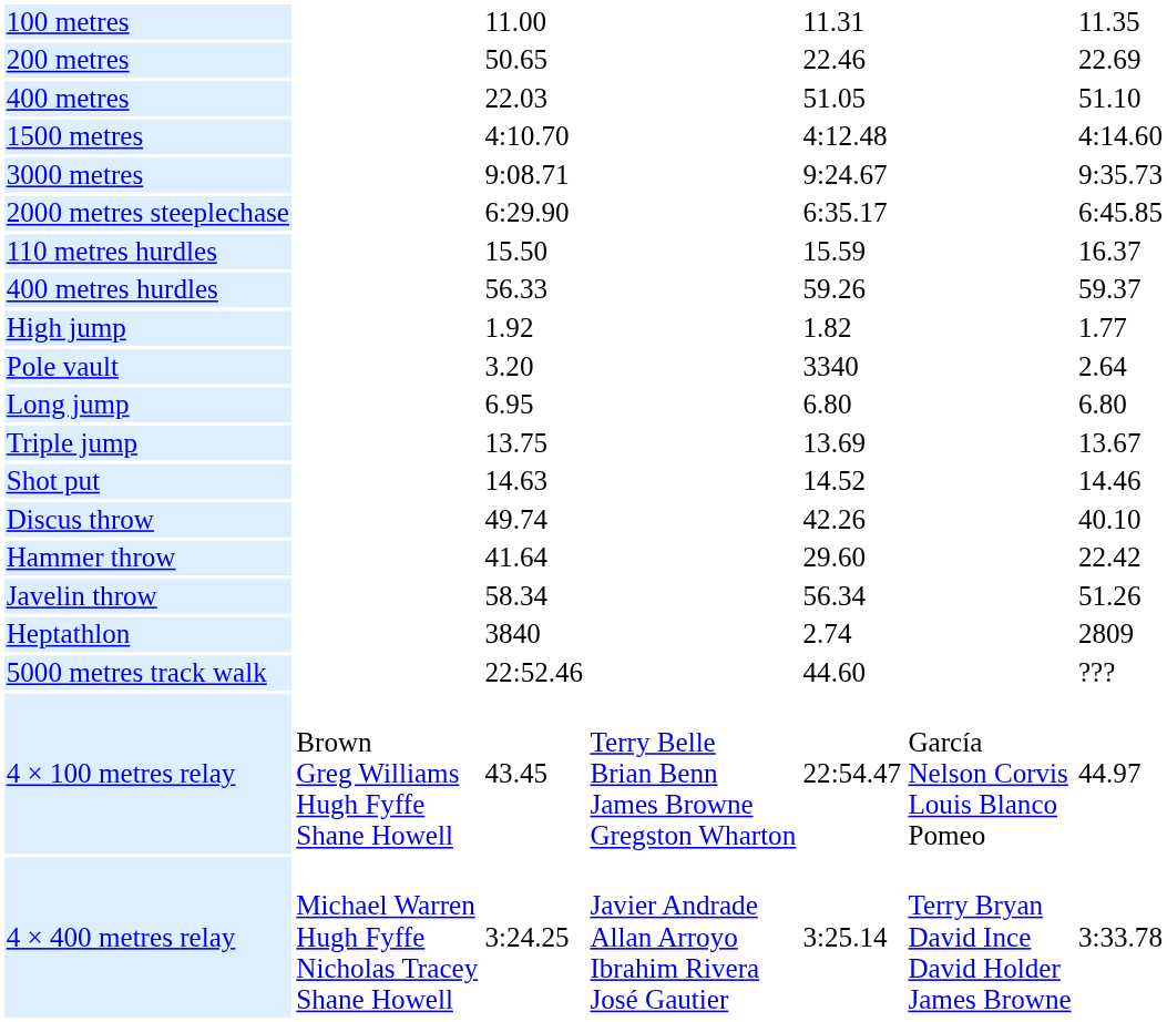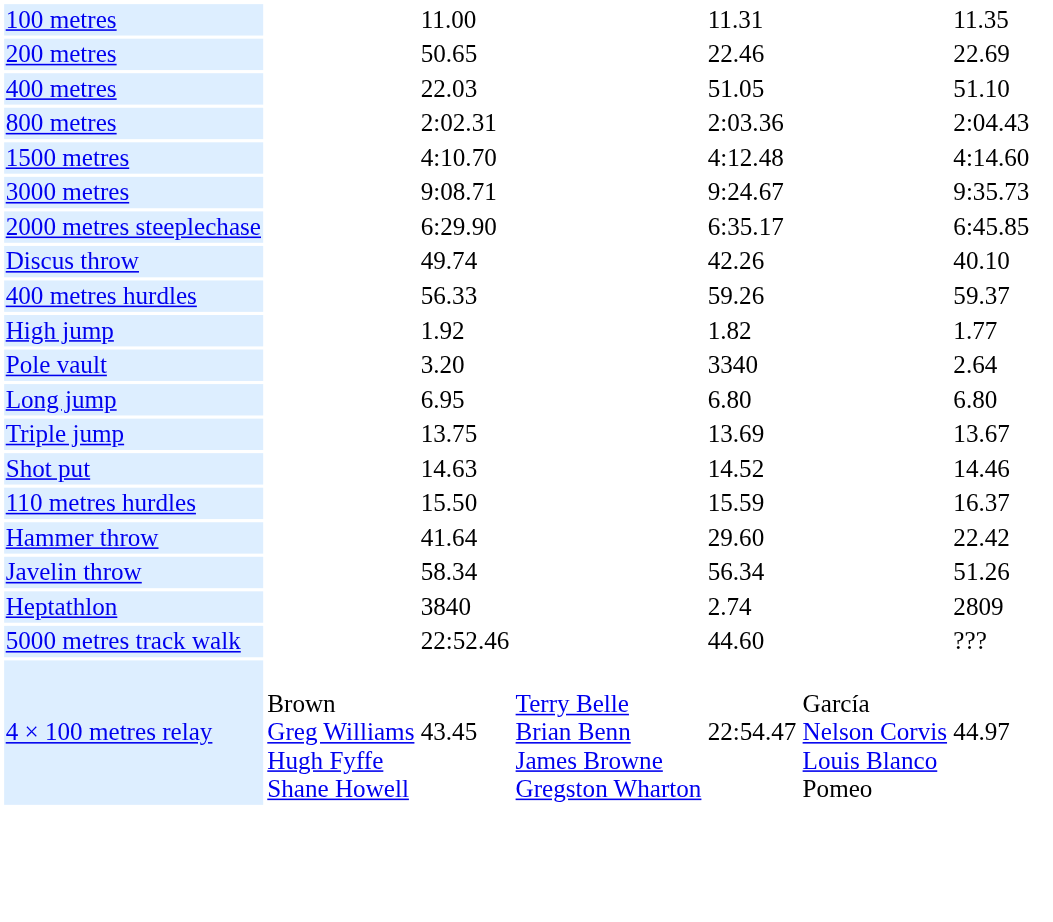+ row: 800 metres | 2:02.31 | 2:03.36 | 2:04.43
rows swapped: 110 metres hurdles <-> Discus throw
- row: 4 × 400 metres relay | Michael Warren Hugh Fyffe Nicholas Tracey Shane Howell | 3:24.25 | Javier Andrade Allan Arroyo Ibrahim Rivera José Gautier | 3:25.14 | Terry Bryan David Ince David Holder James Browne | 3:33.78
